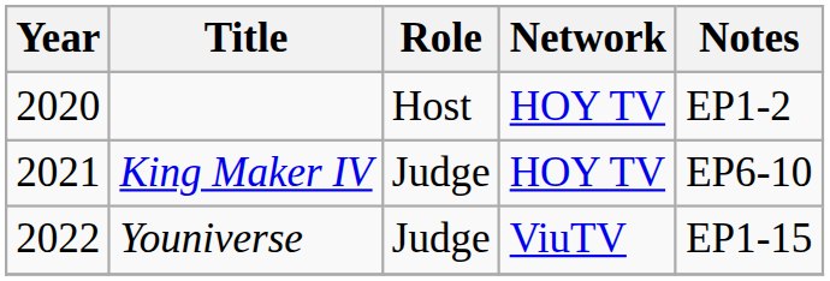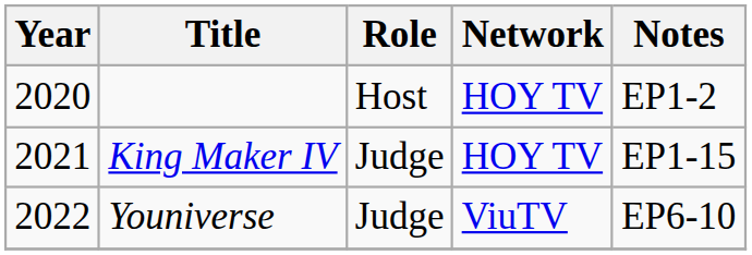King Maker IV | Notes: EP6-10 -> EP1-15
Youniverse | Notes: EP1-15 -> EP6-10
